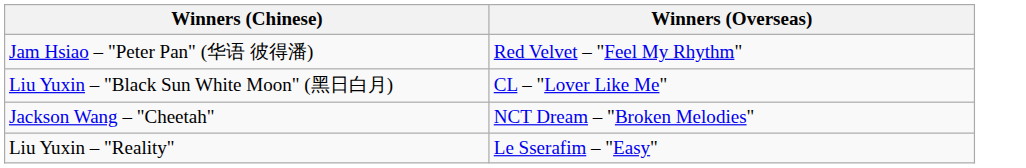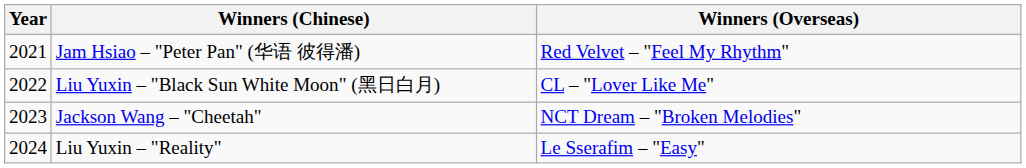+ column: Year | 2021 | 2022 | 2023 | 2024
